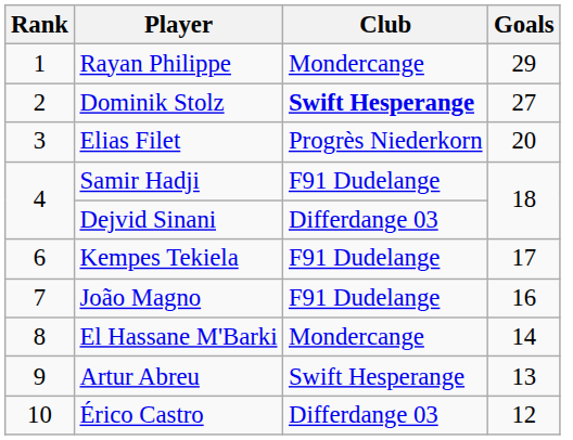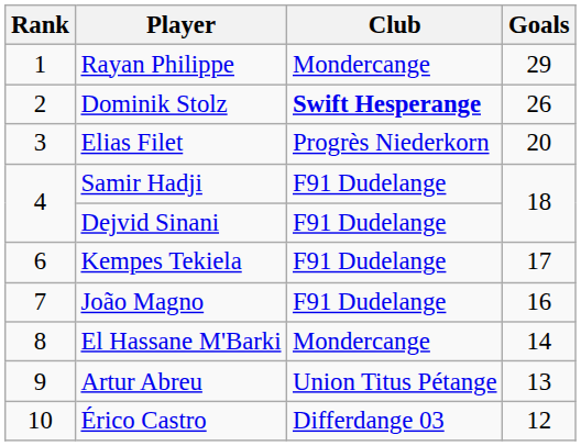Dominik Stolz | Goals: 27 -> 26
Dejvid Sinani | Club: Differdange 03 -> F91 Dudelange
Artur Abreu | Club: Swift Hesperange -> Union Titus Pétange
